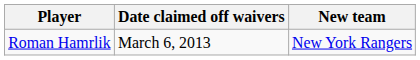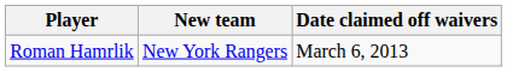columns swapped: New team <-> Date claimed off waivers
